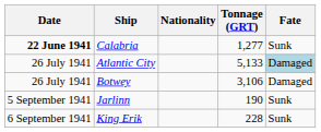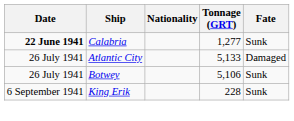Atlantic City | Fate: lightblue background -> no background
Botwey | Tonnage (GRT): 3,106 -> 5,106
Botwey | Fate: Damaged -> Sunk
- row: 5 September 1941 | Jarlinn | 190 | Sunk
